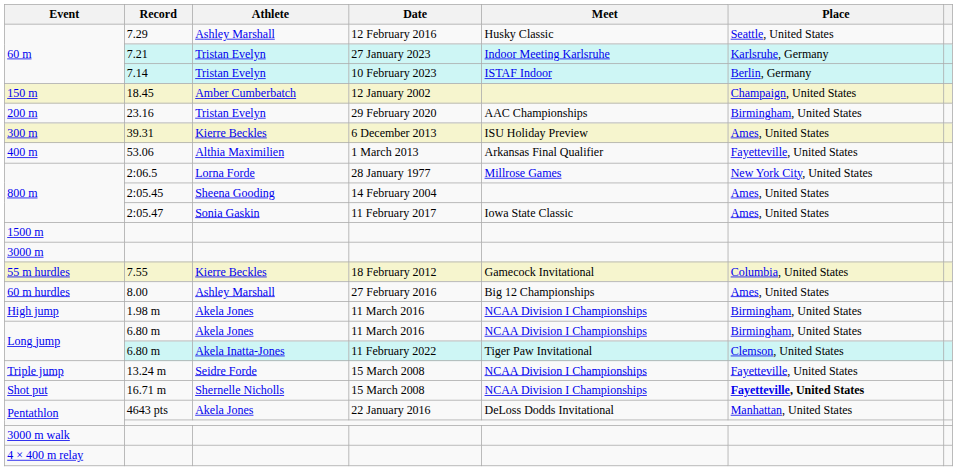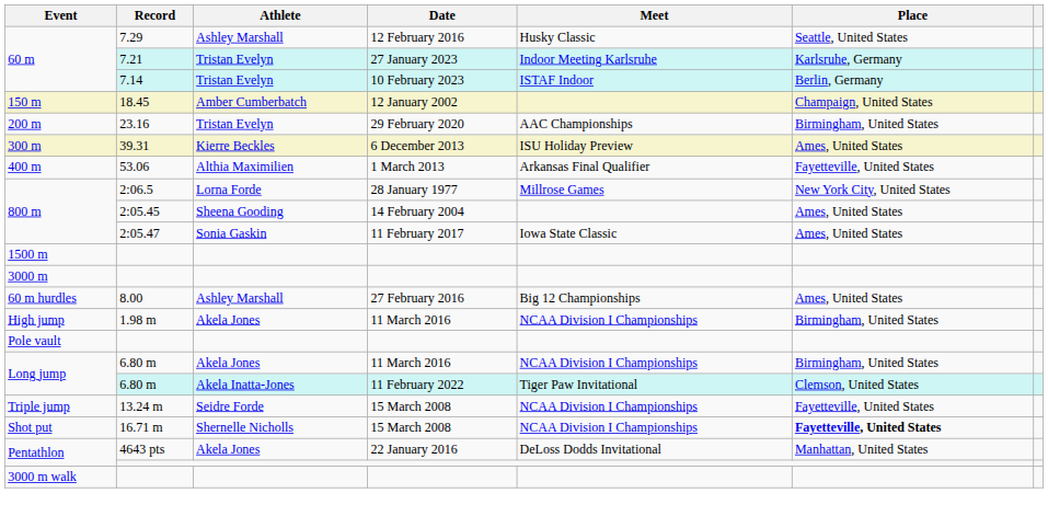- row: 55 m hurdles | 7.55 | Kierre Beckles | 18 February 2012 | Gamecock Invitational | Columbia, United States
+ row: Pole vault
- row: 4 × 400 m relay
